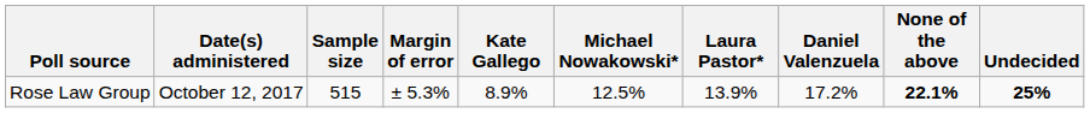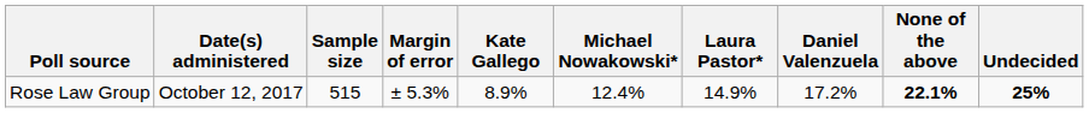Rose Law Group | Michael Nowakowski*: 12.5% -> 12.4%
Rose Law Group | Laura Pastor*: 13.9% -> 14.9%
